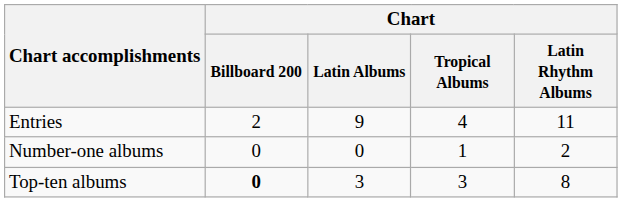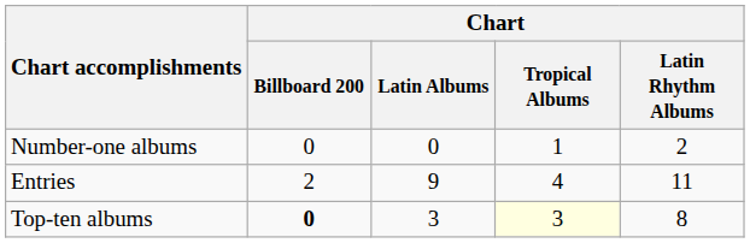rows swapped: Entries <-> Number-one albums
Top-ten albums | Chart / Tropical Albums: no background -> lightyellow background
